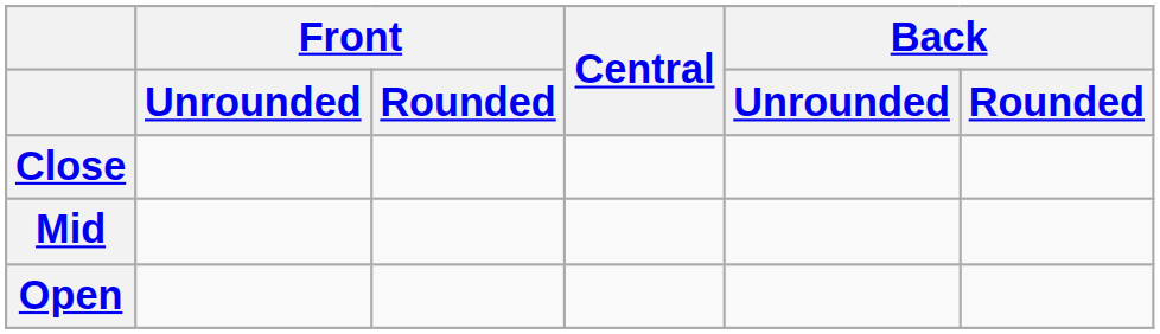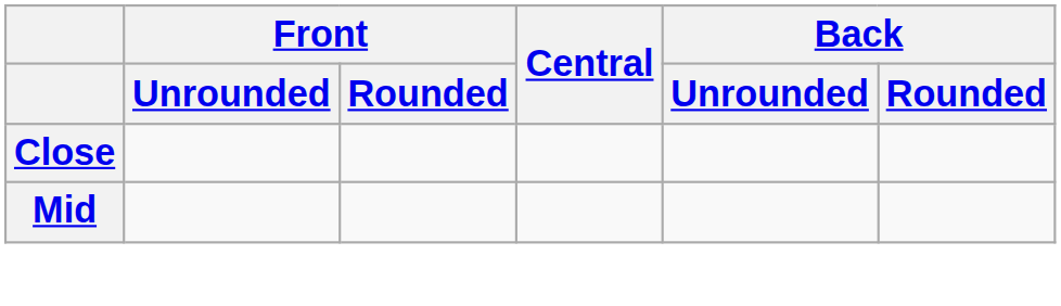- row: Open
